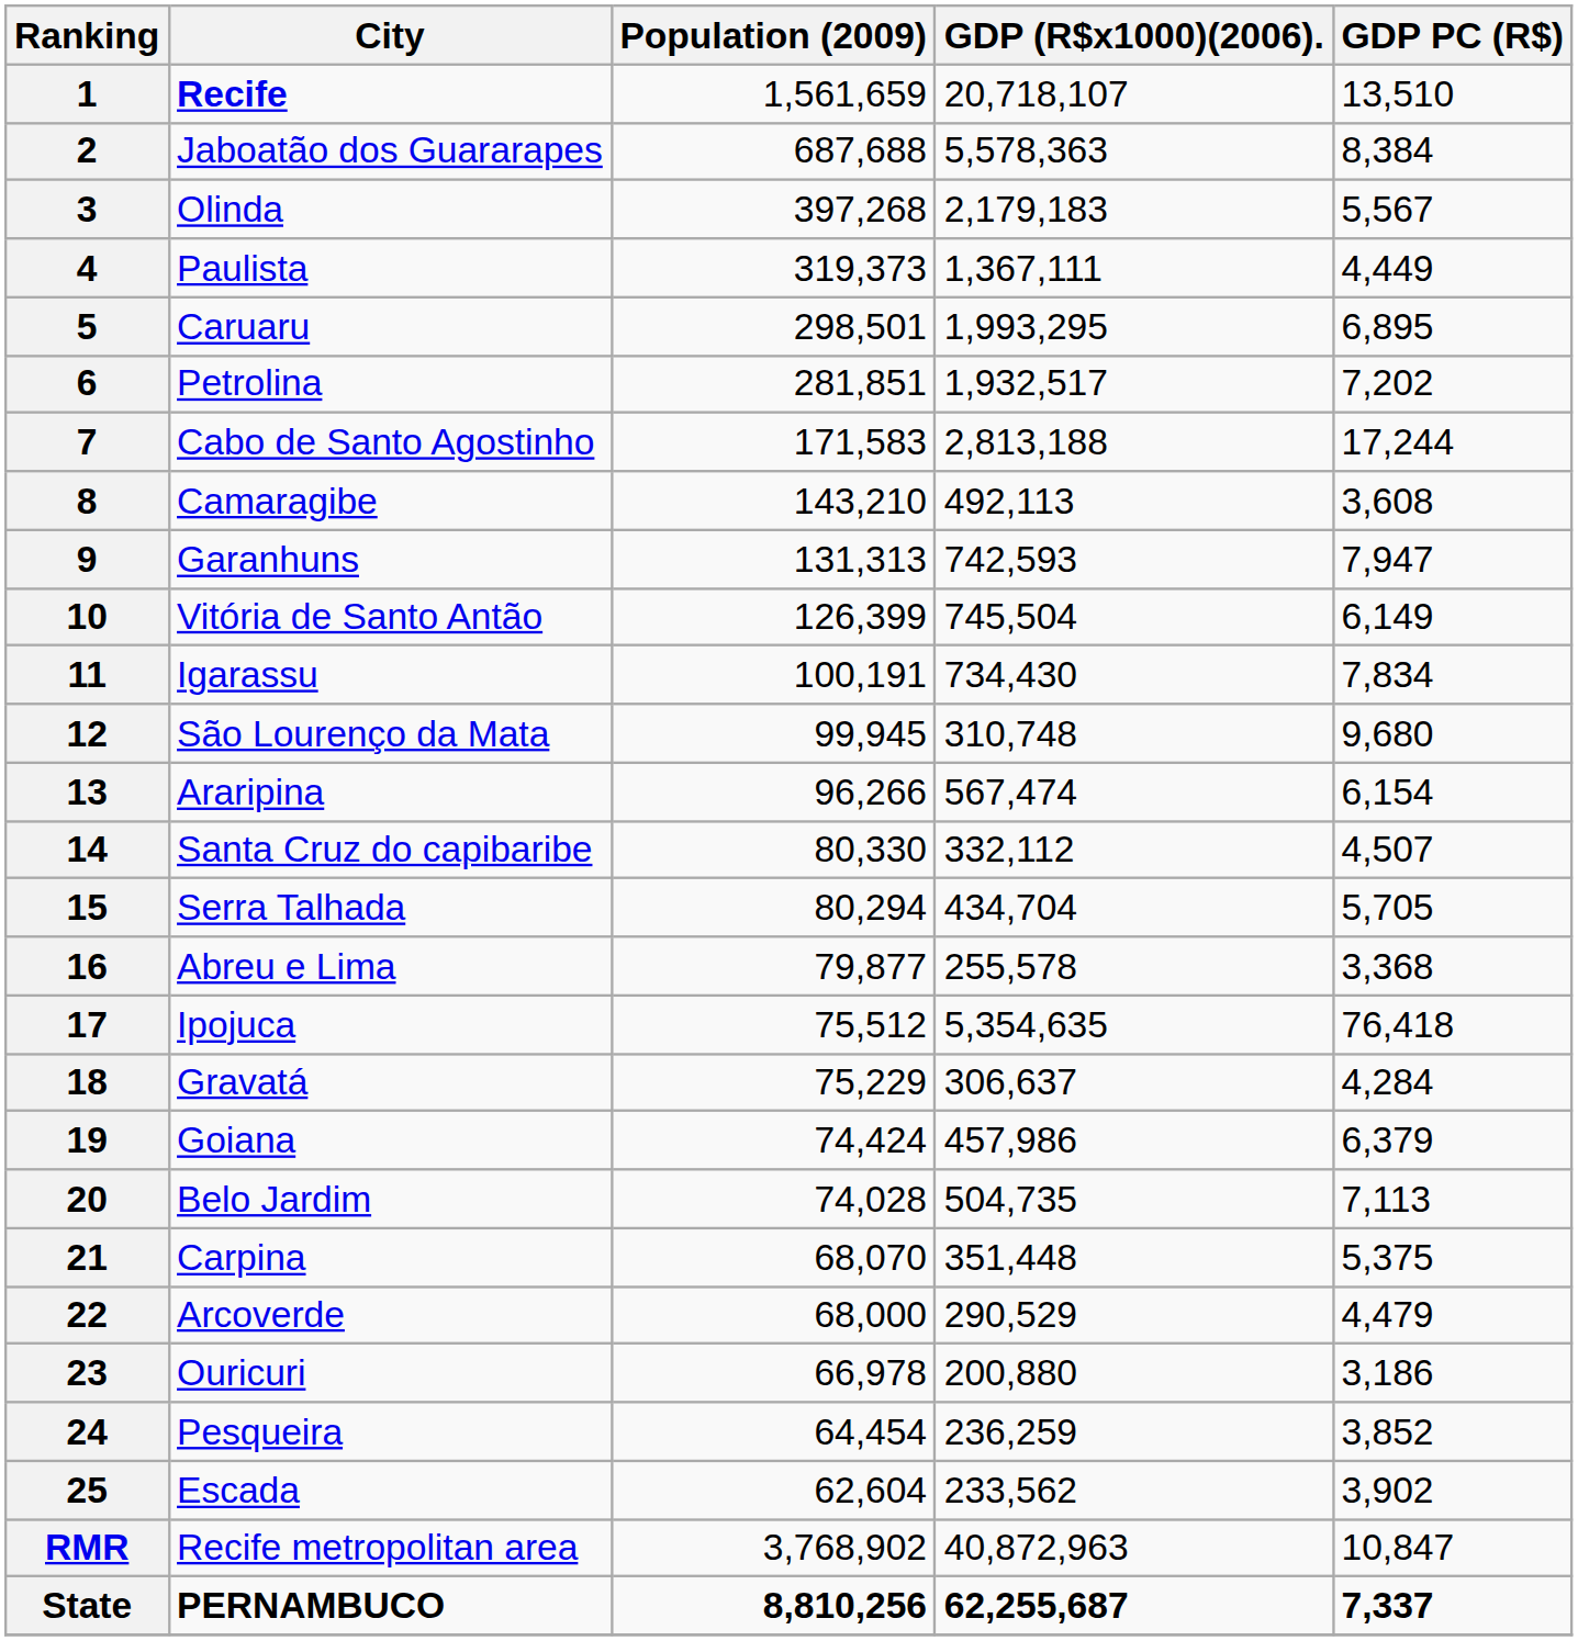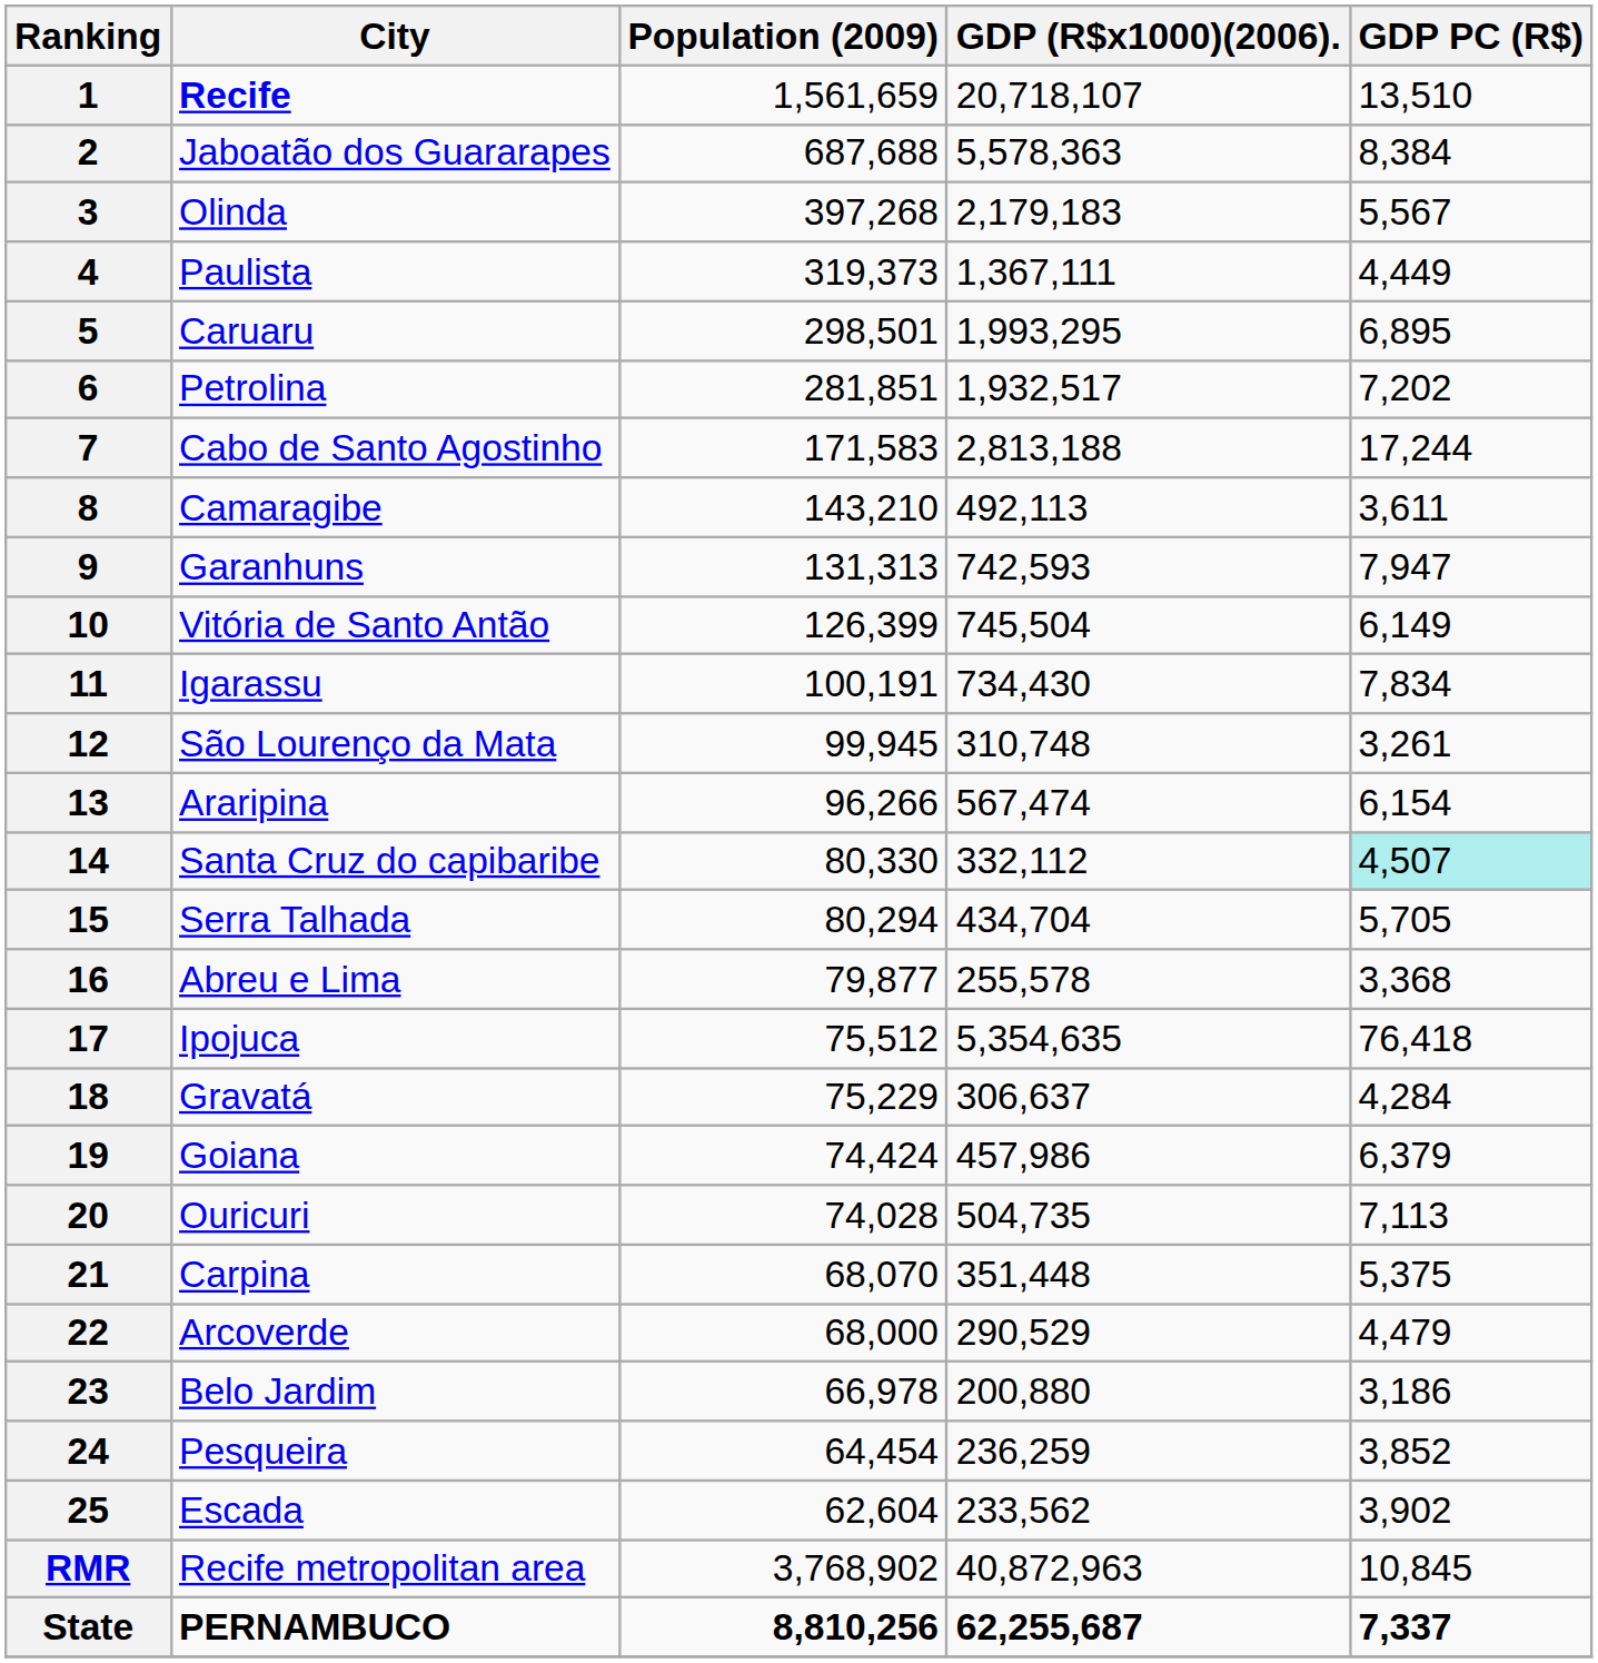8 | GDP PC (R$): 3,608 -> 3,611
12 | GDP PC (R$): 9,680 -> 3,261
14 | GDP PC (R$): no background -> paleturquoise background
20 | City: Belo Jardim -> Ouricuri
23 | City: Ouricuri -> Belo Jardim
RMR | GDP PC (R$): 10,847 -> 10,845
